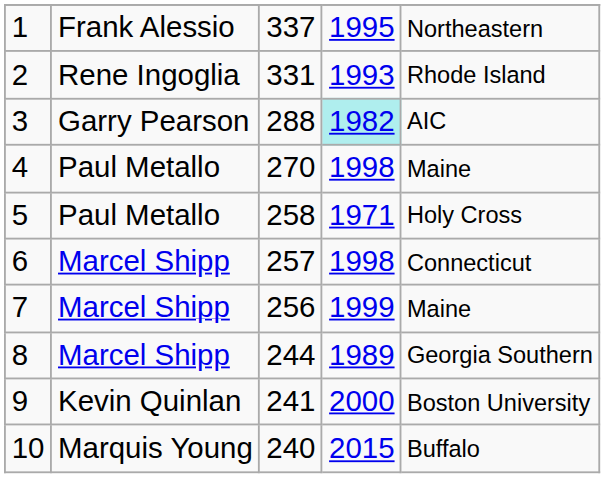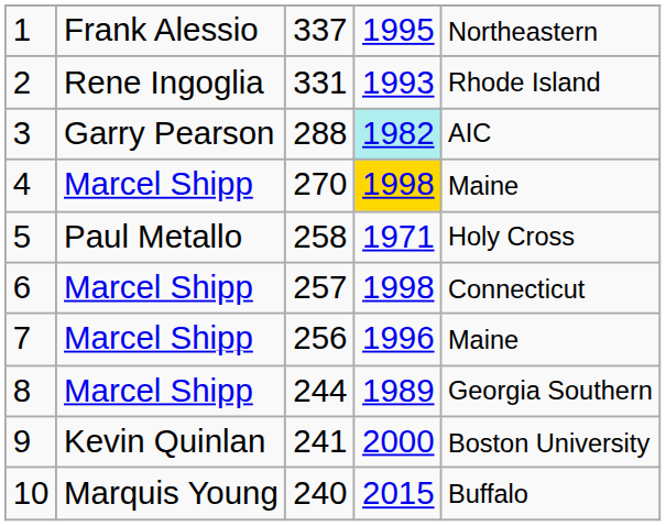4 | column 2: Paul Metallo -> Marcel Shipp
4 | column 4: no background -> gold background
7 | column 4: 1999 -> 1996
